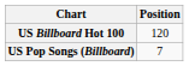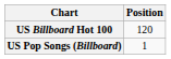US Pop Songs (Billboard) | Position: 7 -> 1
